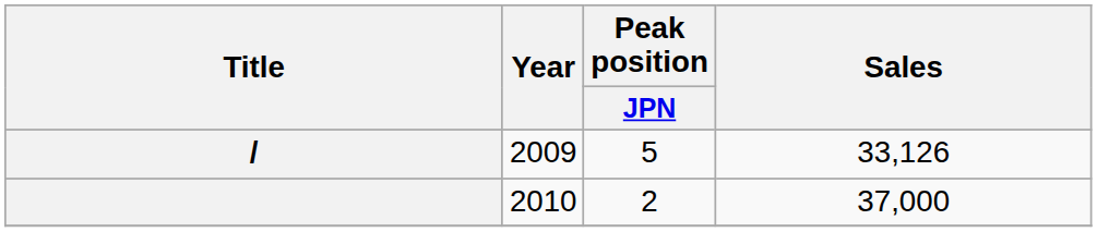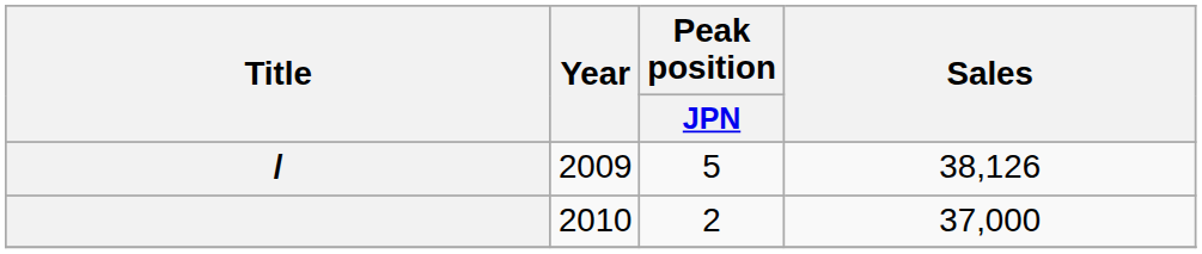/ | Sales: 33,126 -> 38,126
